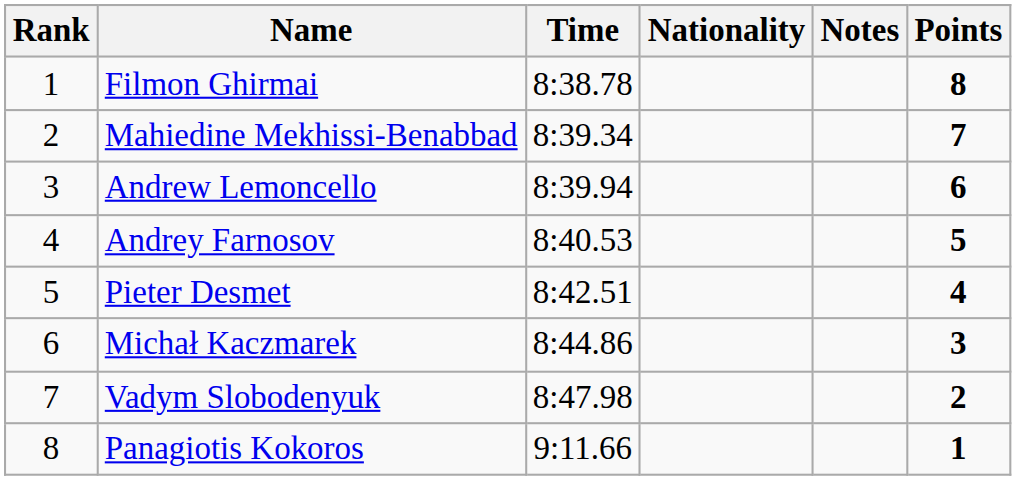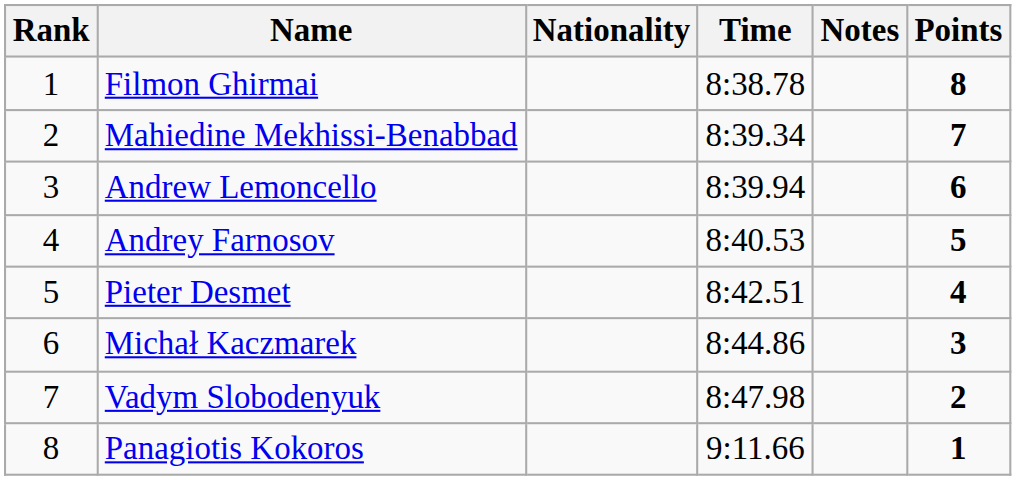columns swapped: Nationality <-> Time
